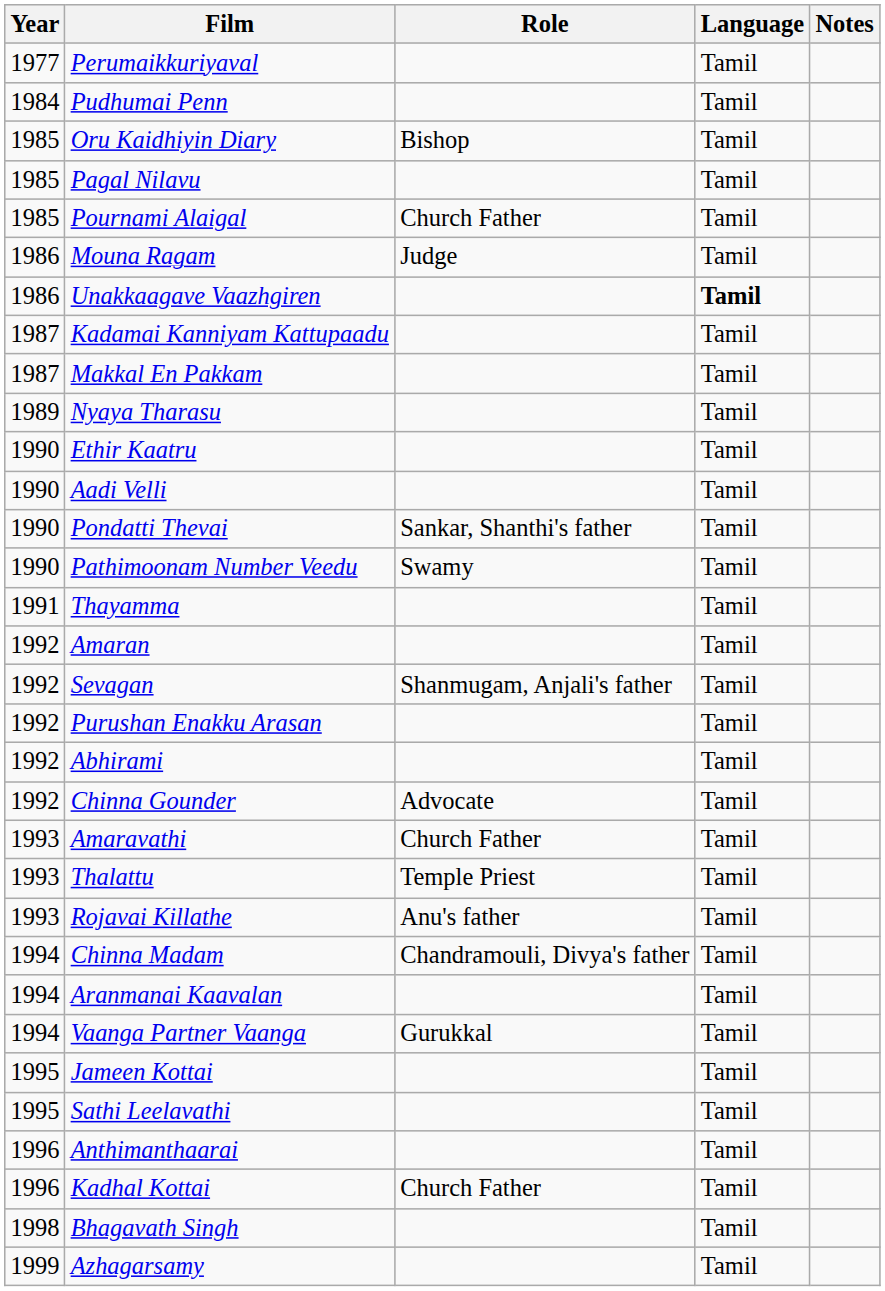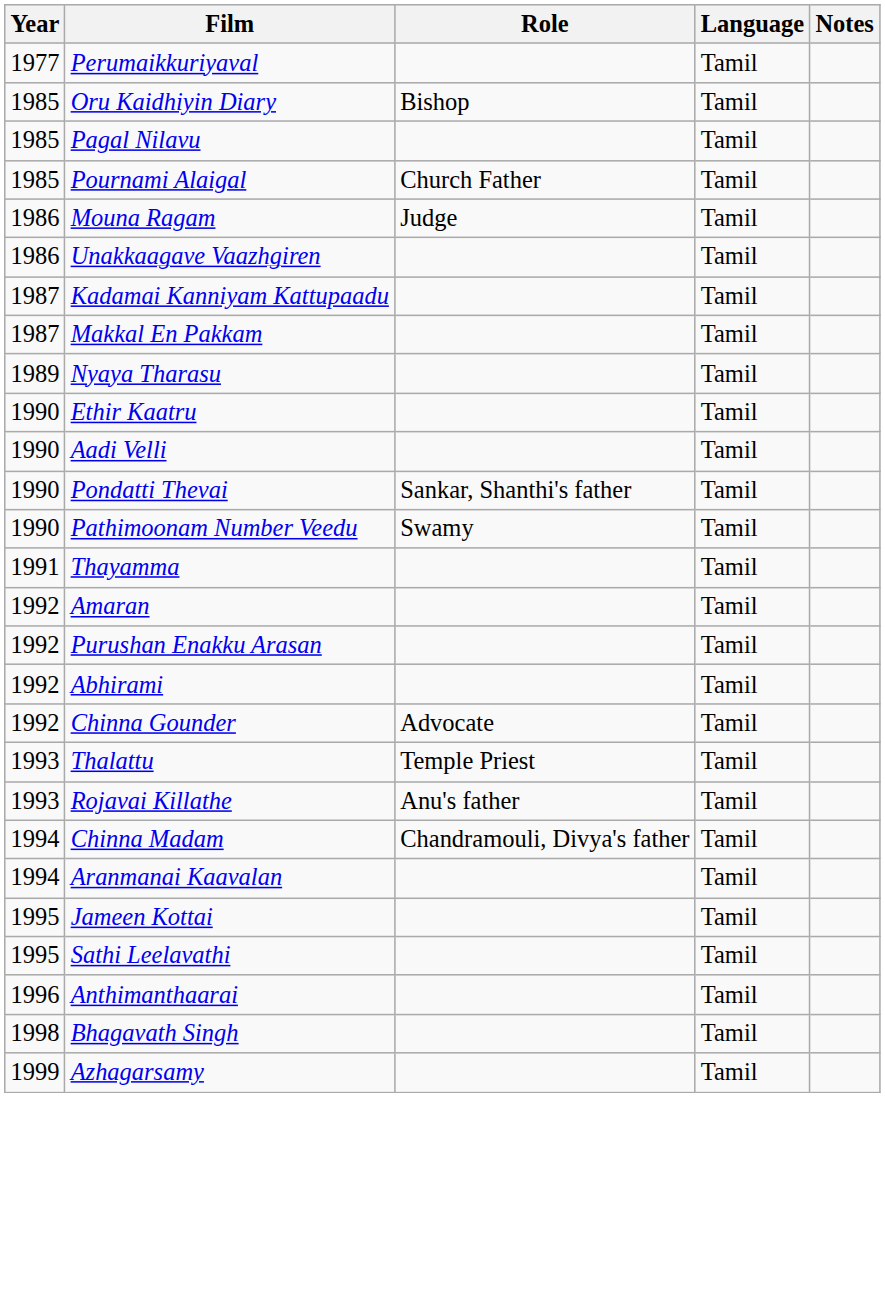- row: 1984 | Pudhumai Penn | Tamil
Unakkaagave Vaazhgiren | Language: bold -> normal
- row: 1992 | Sevagan | Shanmugam, Anjali's father | Tamil
- row: 1993 | Amaravathi | Church Father | Tamil
- row: 1994 | Vaanga Partner Vaanga | Gurukkal | Tamil
- row: 1996 | Kadhal Kottai | Church Father | Tamil
